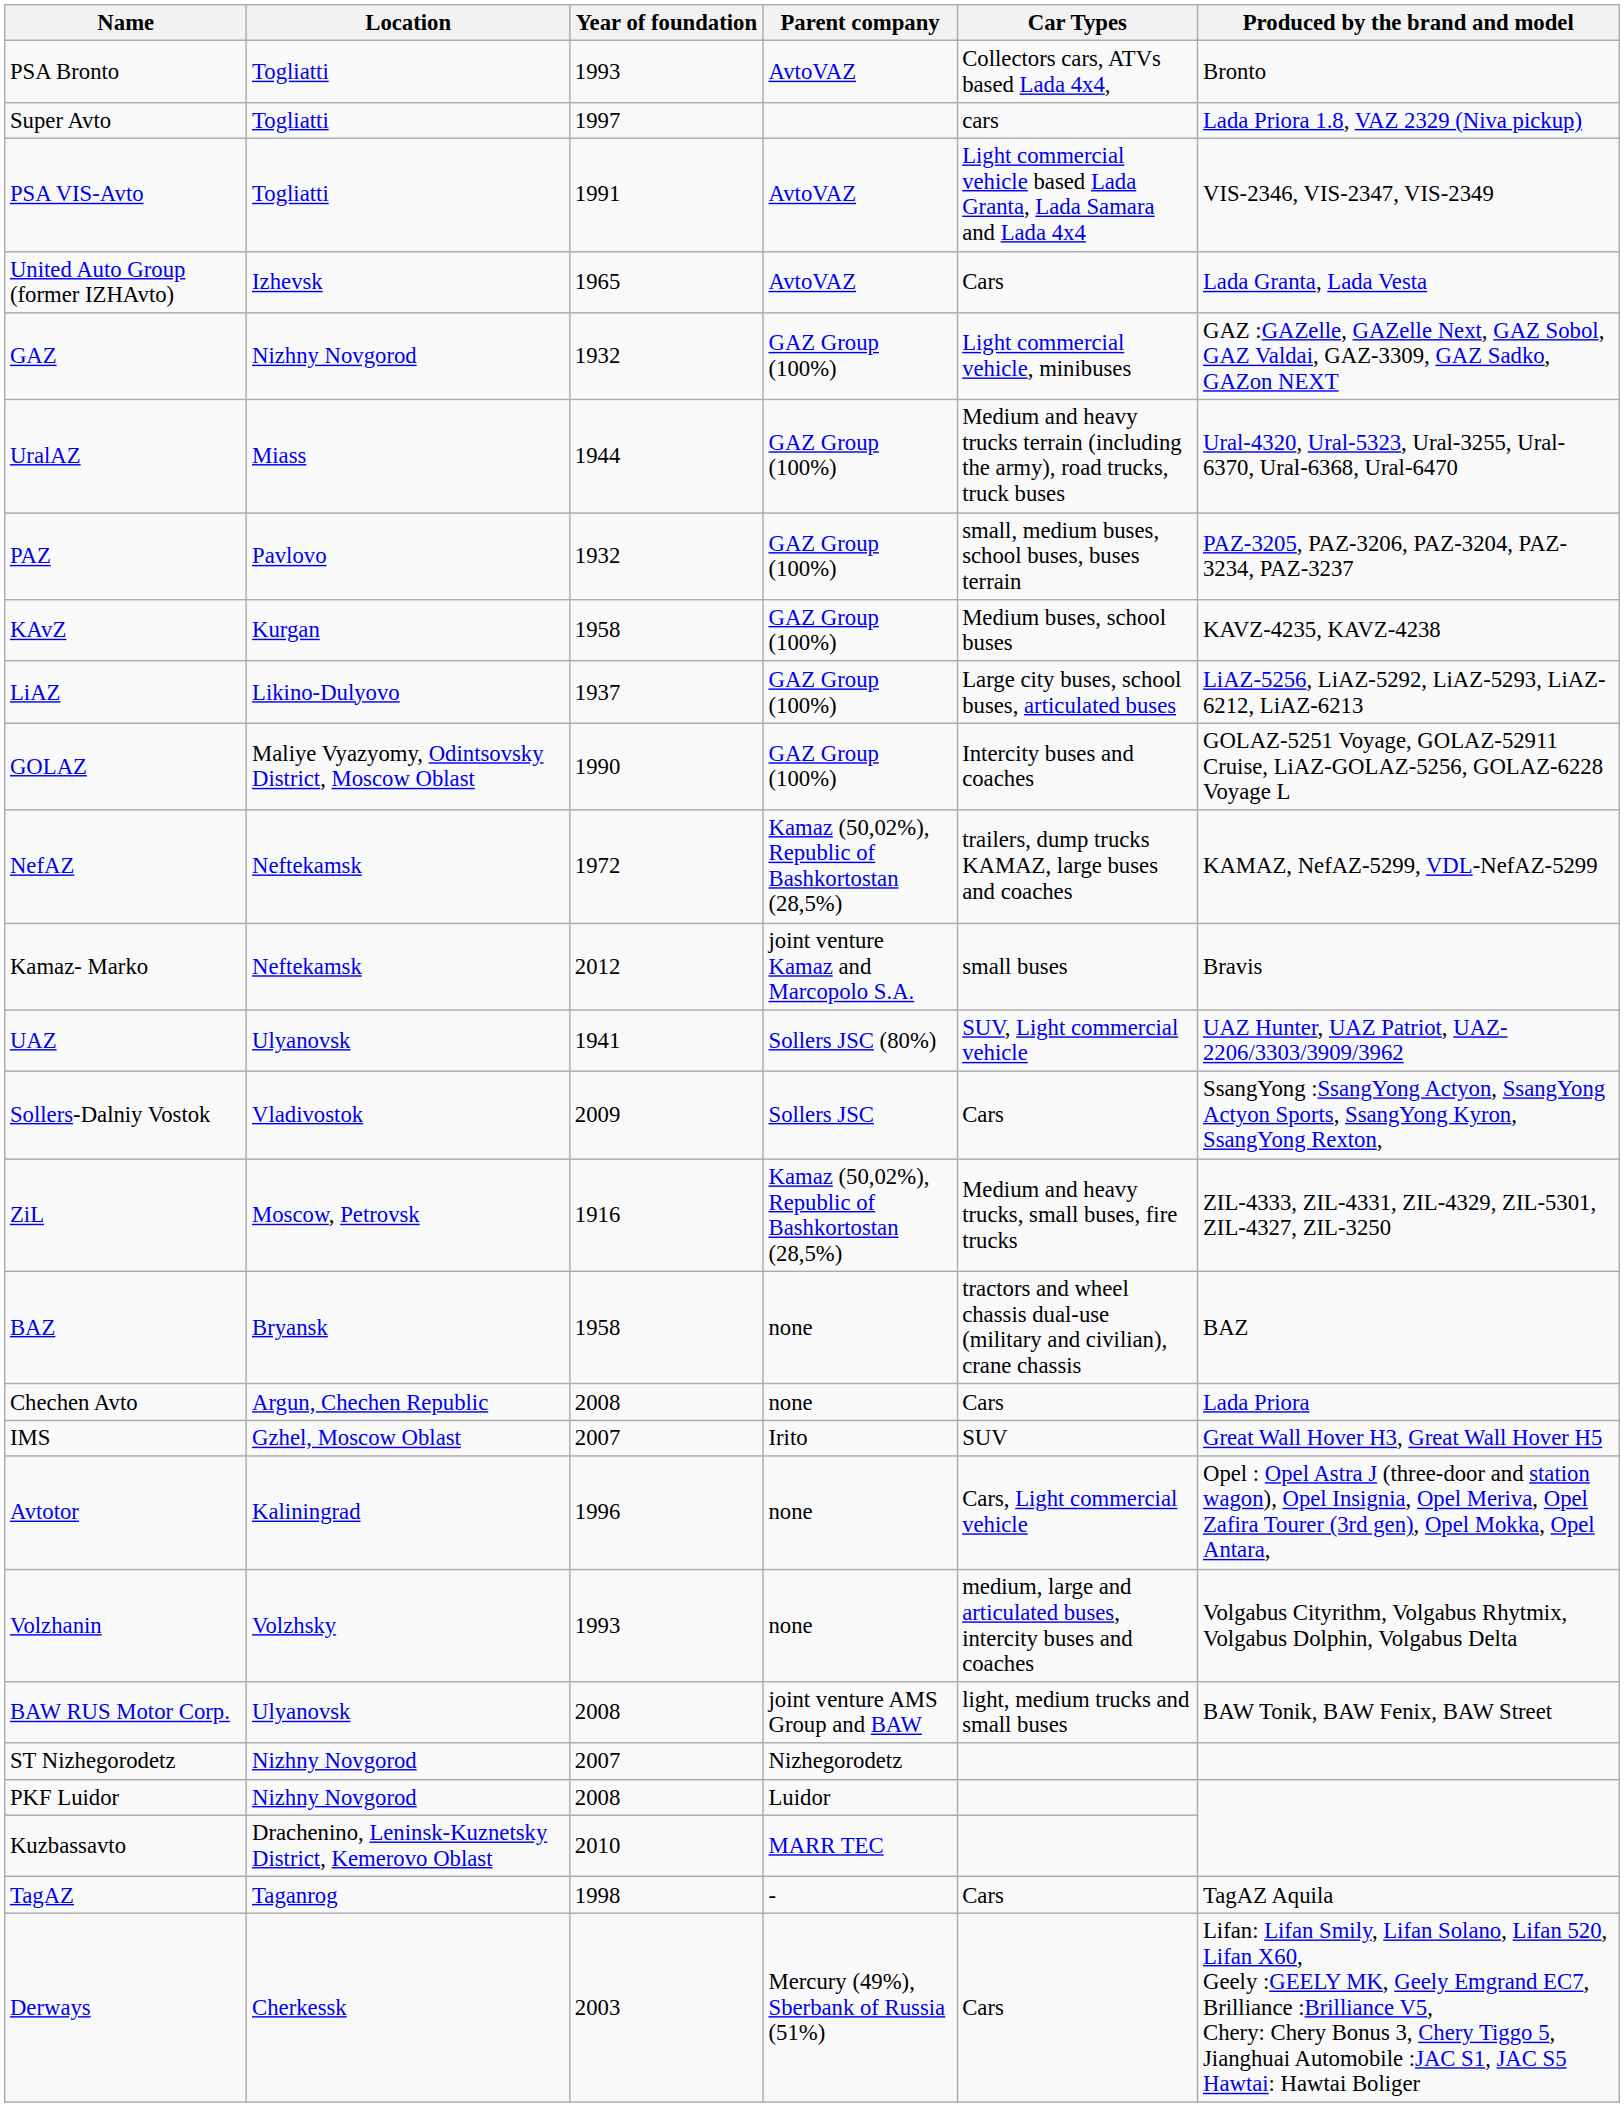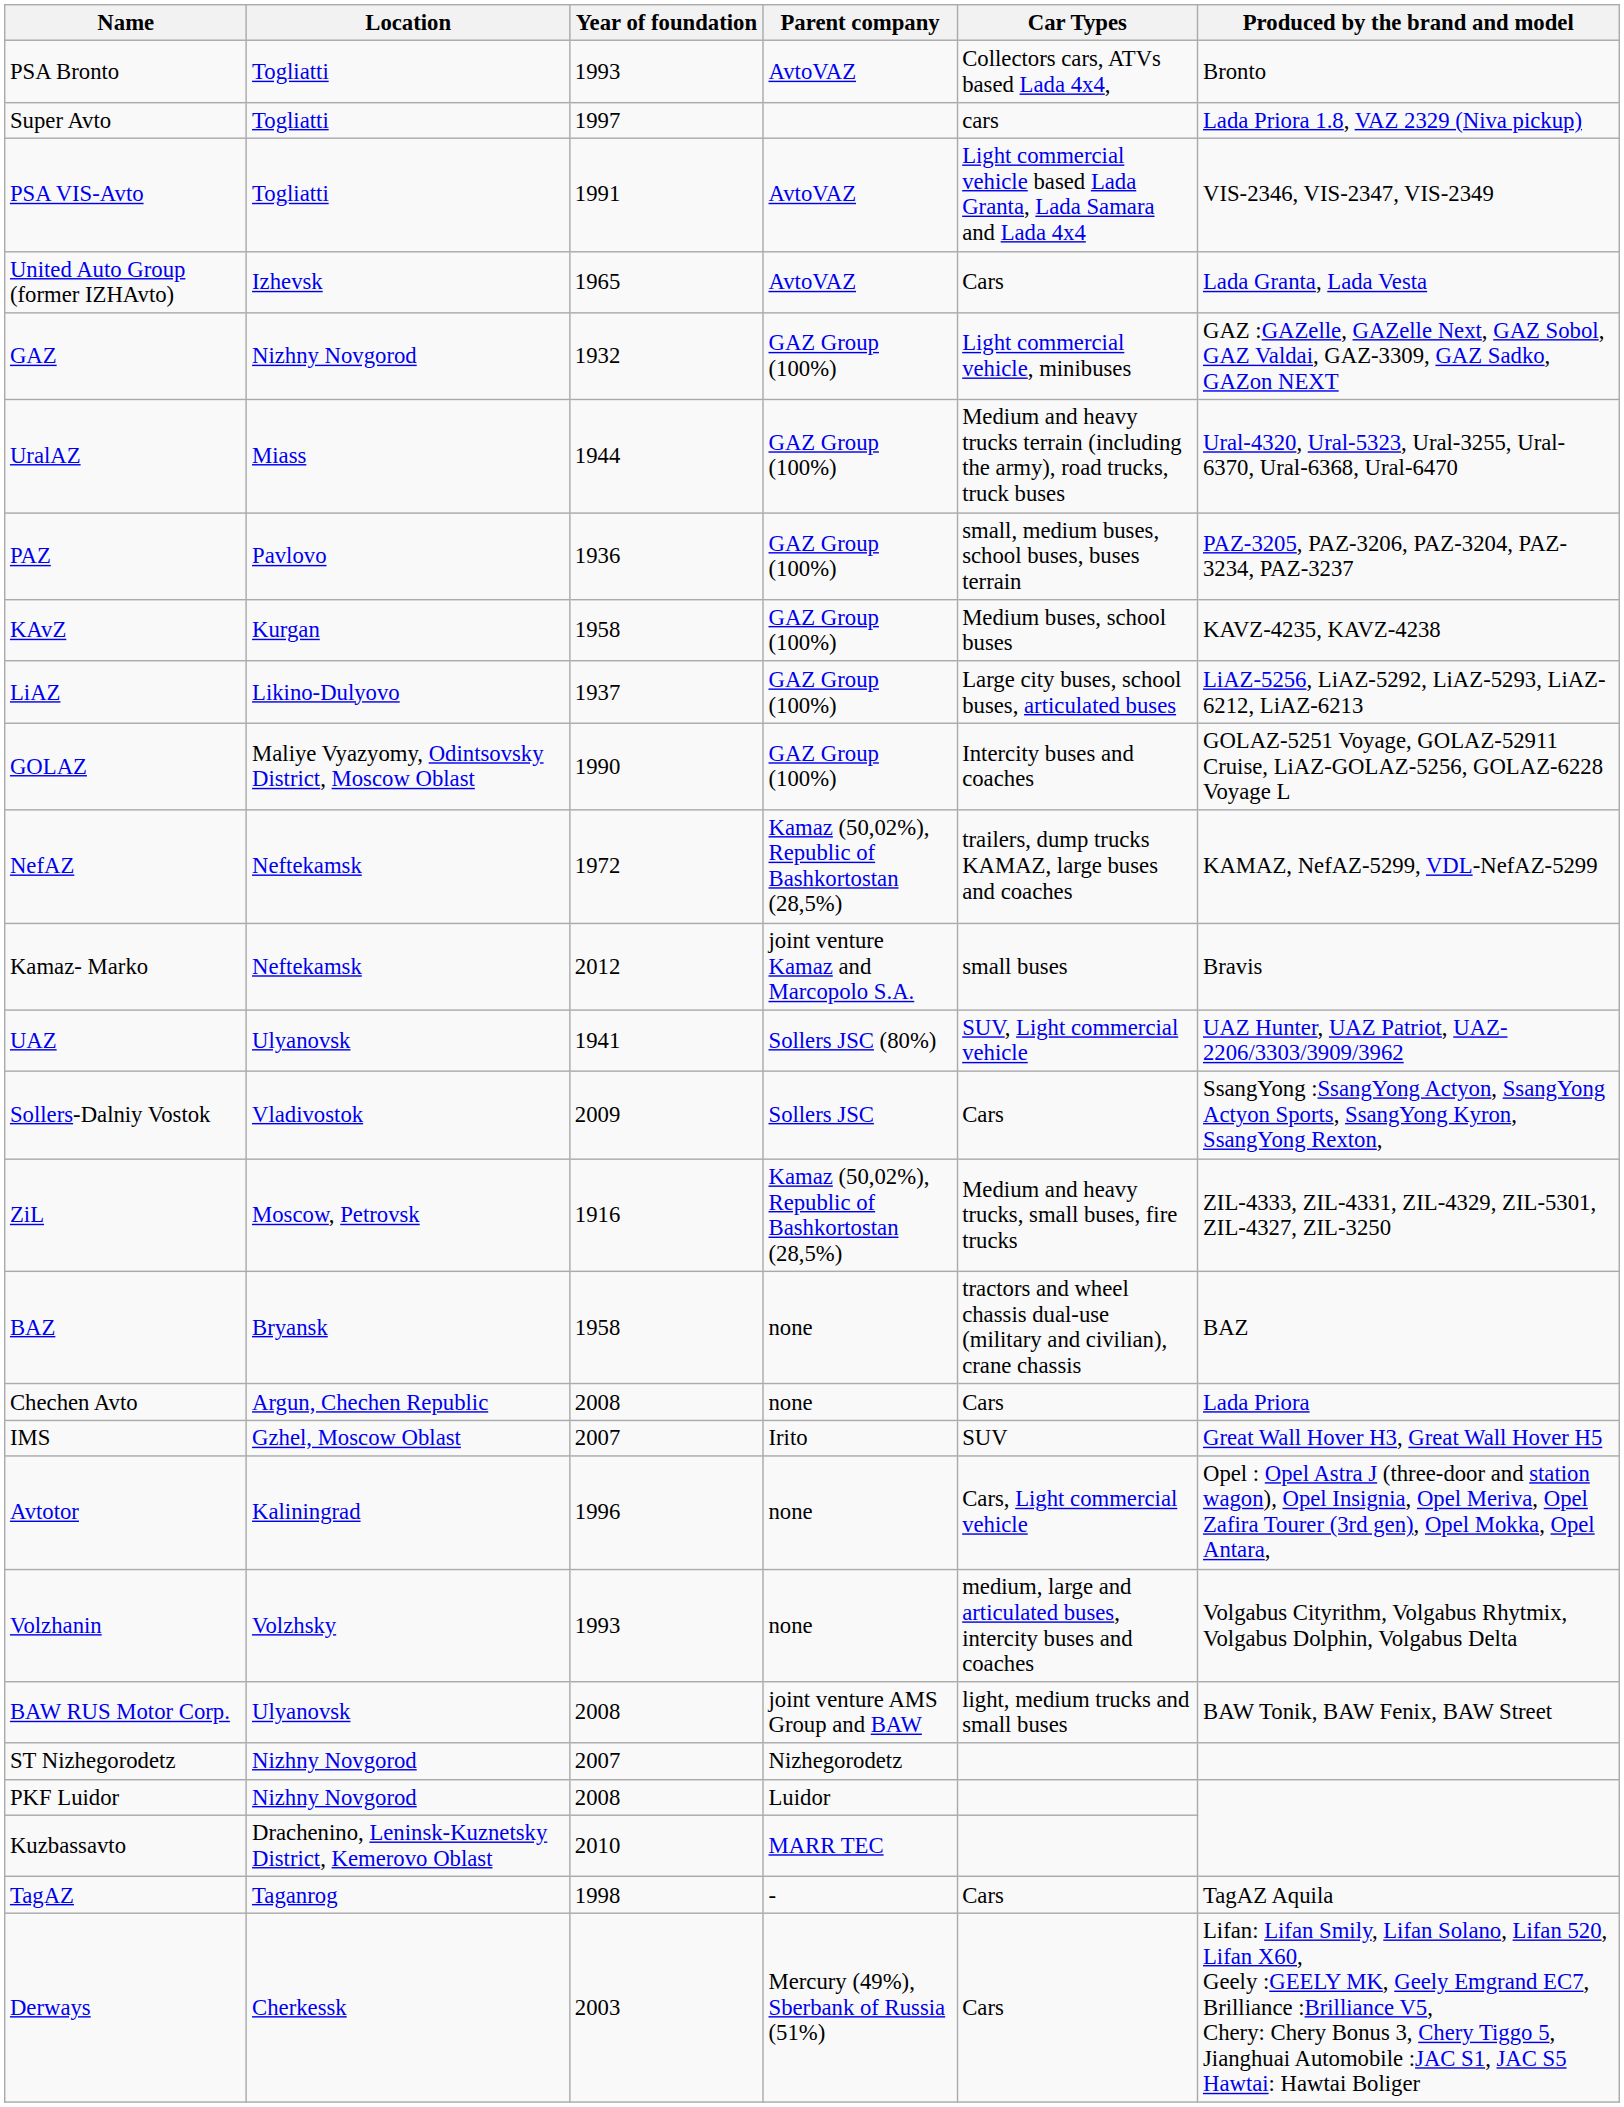PAZ | Year of foundation: 1932 -> 1936
